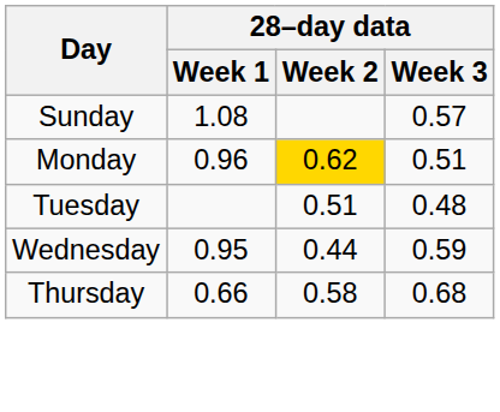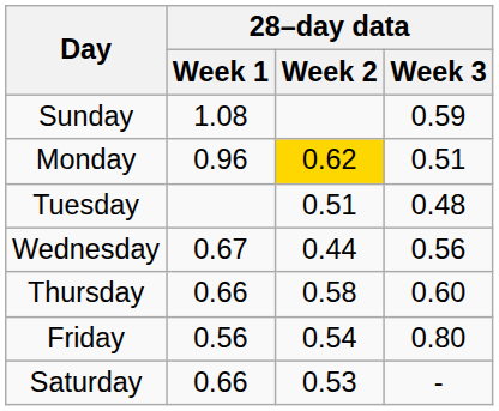Sunday | 28–day data / Week 3: 0.57 -> 0.59
Wednesday | 28–day data / Week 1: 0.95 -> 0.67
Wednesday | 28–day data / Week 3: 0.59 -> 0.56
Thursday | 28–day data / Week 3: 0.68 -> 0.60
+ row: Friday | 0.56 | 0.54 | 0.80
+ row: Saturday | 0.66 | 0.53 | -
